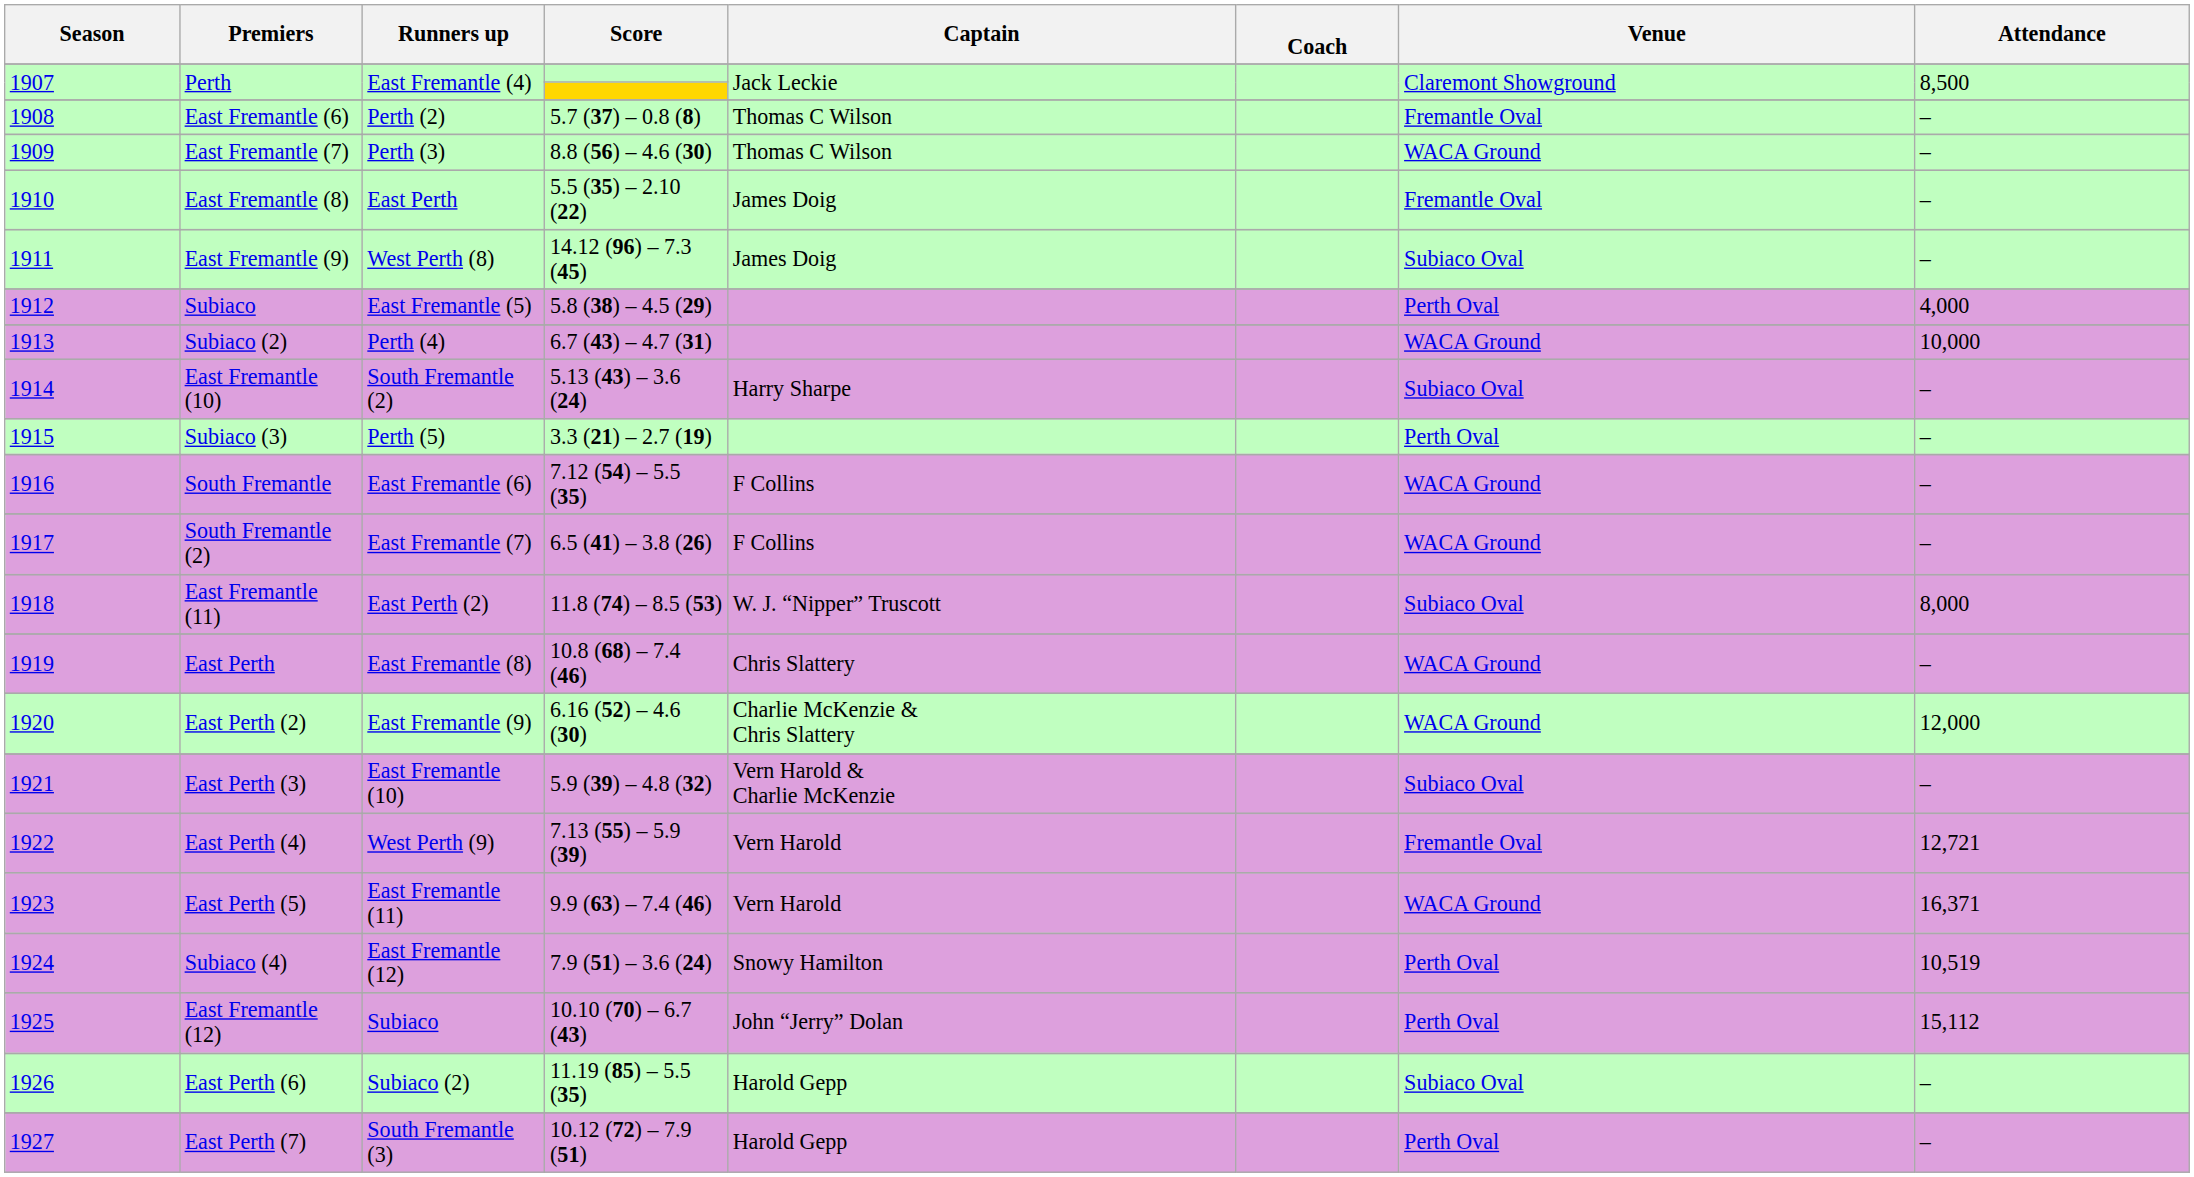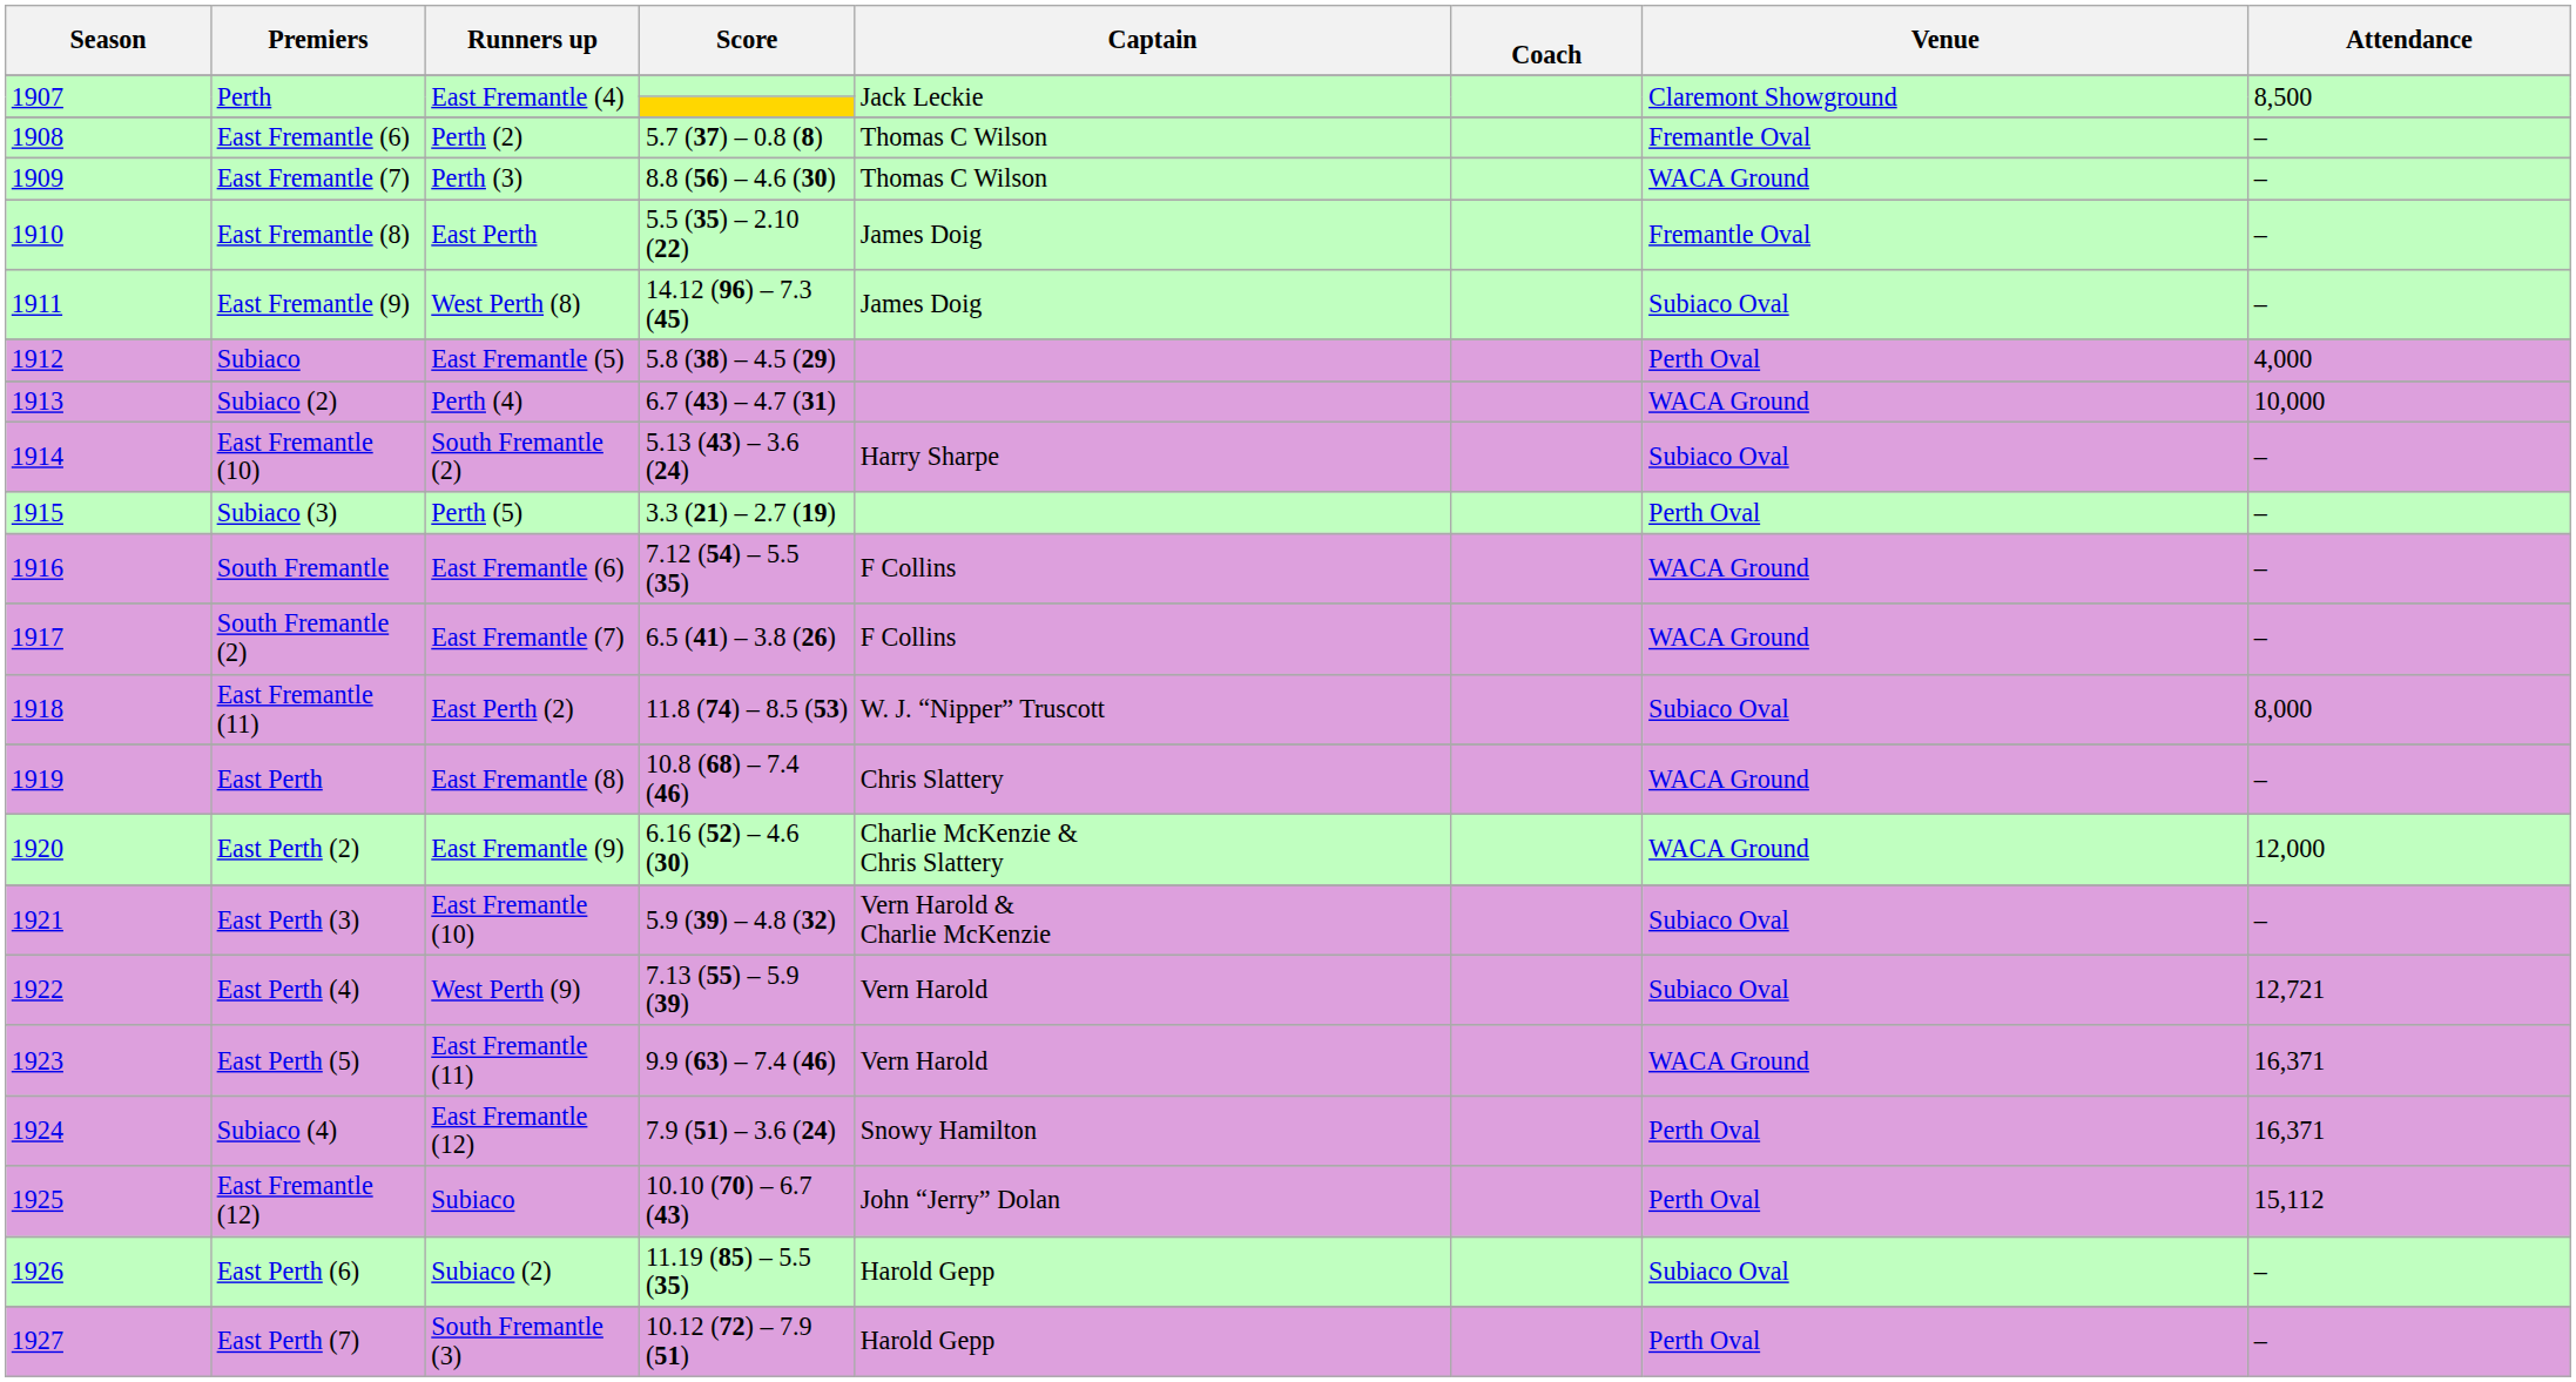East Perth (4) | Venue: Fremantle Oval -> Subiaco Oval
Subiaco (4) | Attendance: 10,519 -> 16,371
